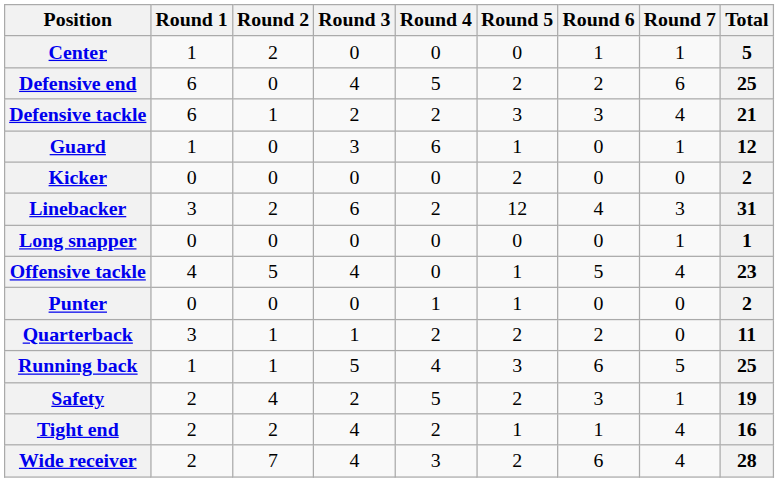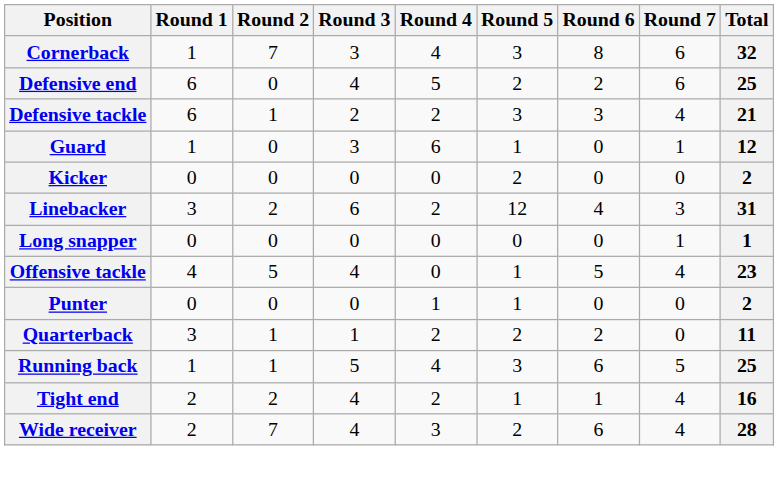- row: Center | 1 | 2 | 0 | 0 | 0 | 1 | 1 | 5
+ row: Cornerback | 1 | 7 | 3 | 4 | 3 | 8 | 6 | 32
- row: Safety | 2 | 4 | 2 | 5 | 2 | 3 | 1 | 19
